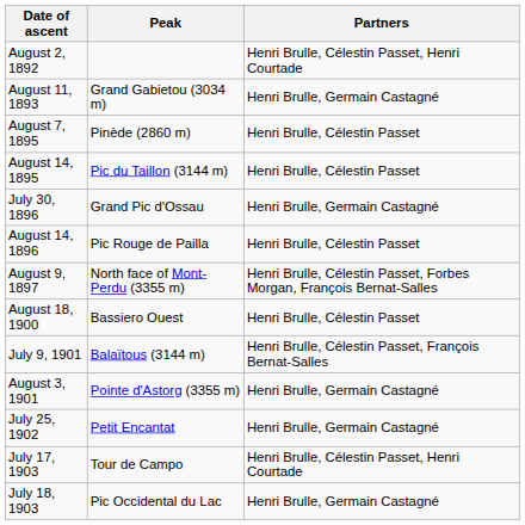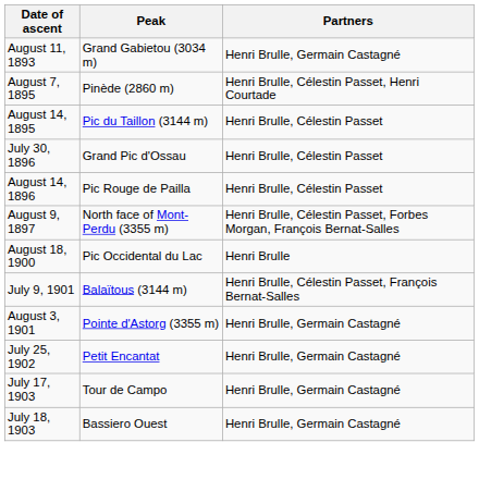- row: August 2, 1892 | Henri Brulle, Célestin Passet, Henri Courtade
August 7, 1895 | Partners: Henri Brulle, Célestin Passet -> Henri Brulle, Célestin Passet, Henri Courtade
July 30, 1896 | Partners: Henri Brulle, Germain Castagné -> Henri Brulle, Célestin Passet
August 18, 1900 | Peak: Bassiero Ouest -> Pic Occidental du Lac
August 18, 1900 | Partners: Henri Brulle, Célestin Passet -> Henri Brulle
July 17, 1903 | Partners: Henri Brulle, Célestin Passet, Henri Courtade -> Henri Brulle, Germain Castagné
July 18, 1903 | Peak: Pic Occidental du Lac -> Bassiero Ouest
